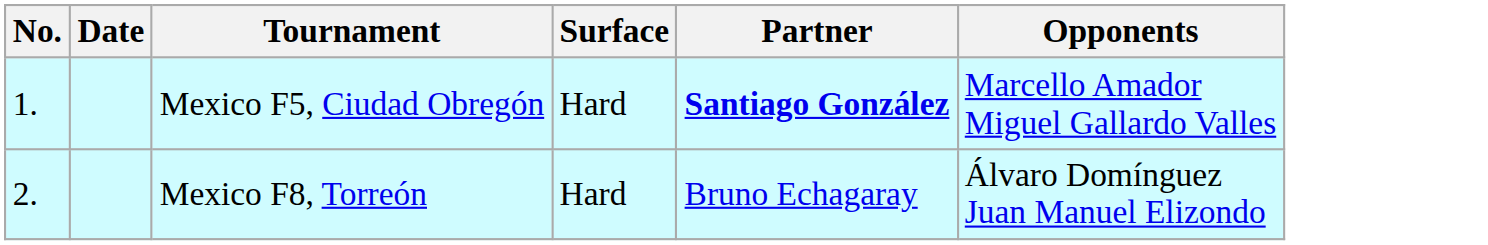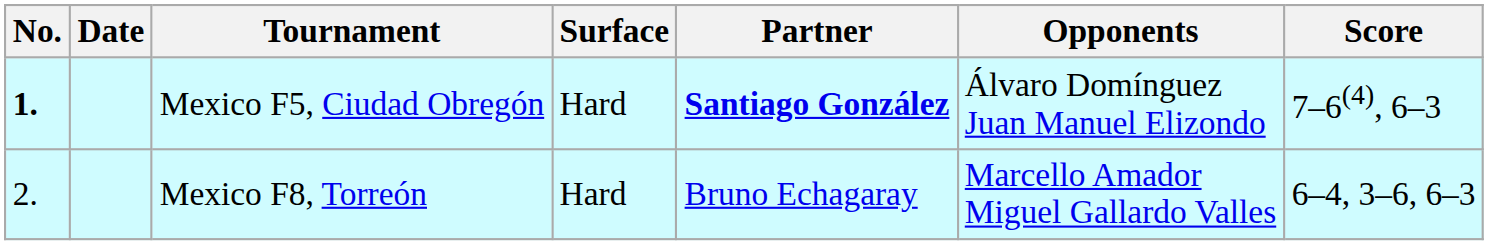+ column: Score | 7–6(4), 6–3 | 6–4, 3–6, 6–3
Mexico F5, Ciudad Obregón | No.: normal -> bold
Mexico F5, Ciudad Obregón | Opponents: Marcello Amador Miguel Gallardo Valles -> Álvaro Domínguez Juan Manuel Elizondo
Mexico F8, Torreón | Opponents: Álvaro Domínguez Juan Manuel Elizondo -> Marcello Amador Miguel Gallardo Valles
